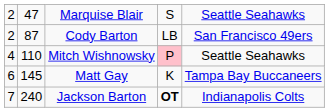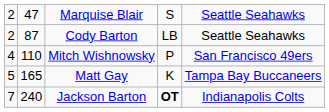Cody Barton | column 5: San Francisco 49ers -> Seattle Seahawks
Mitch Wishnowsky | column 4: pink background -> no background
Mitch Wishnowsky | column 5: Seattle Seahawks -> San Francisco 49ers
Matt Gay | column 1: 6 -> 5
Matt Gay | column 2: 145 -> 165
